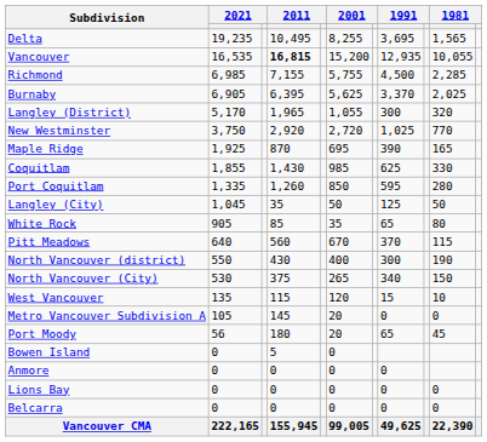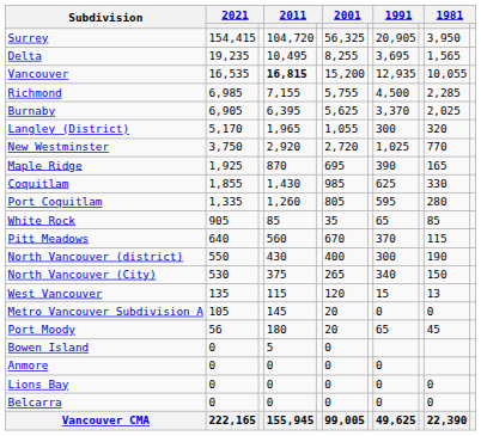+ row: Surrey | 154,415 | 104,720 | 56,325 | 20,905 | 3,950
Port Coquitlam | column 6: 850 -> 805
- row: Langley (City) | 1,045 | 35 | 50 | 125 | 50
White Rock | column 10: 80 -> 85
West Vancouver | column 10: 10 -> 13
